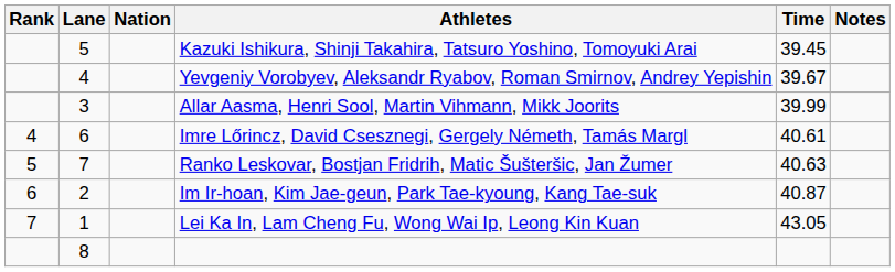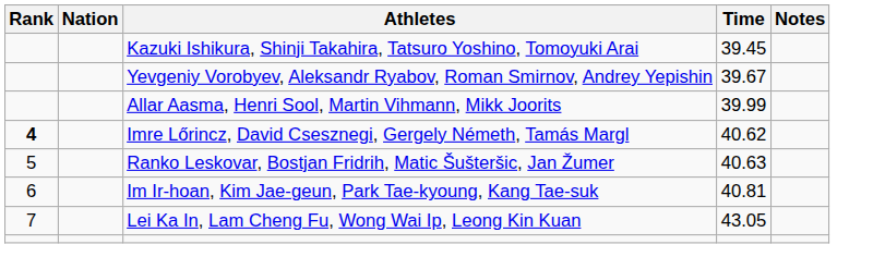- column: Lane | 5 | 4 | 3 | 6 | 7 | 2 | 1 | 8
Imre Lőrincz, David Csesznegi, Gergely Németh, Tamás Margl | Rank: normal -> bold
Imre Lőrincz, David Csesznegi, Gergely Németh, Tamás Margl | Time: 40.61 -> 40.62
Im Ir-hoan, Kim Jae-geun, Park Tae-kyoung, Kang Tae-suk | Time: 40.87 -> 40.81
